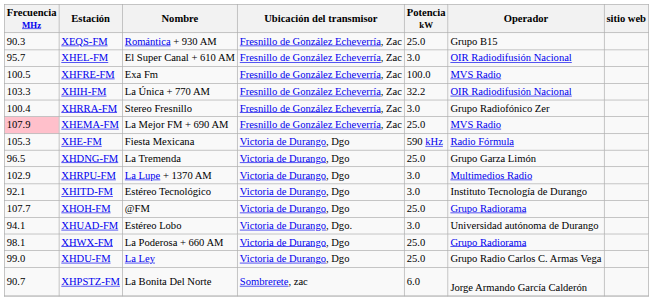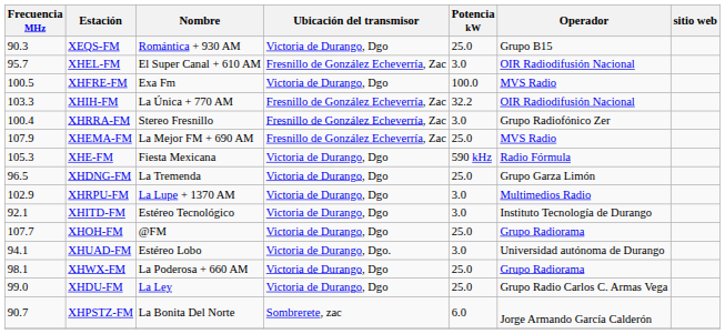XEQS-FM | Ubicación del transmisor: Fresnillo de González Echeverría, Zac -> Victoria de Durango, Dgo
XHFRE-FM | Ubicación del transmisor: Fresnillo de González Echeverría, Zac -> Victoria de Durango, Dgo
XHEMA-FM | Frecuencia MHz: pink background -> no background
